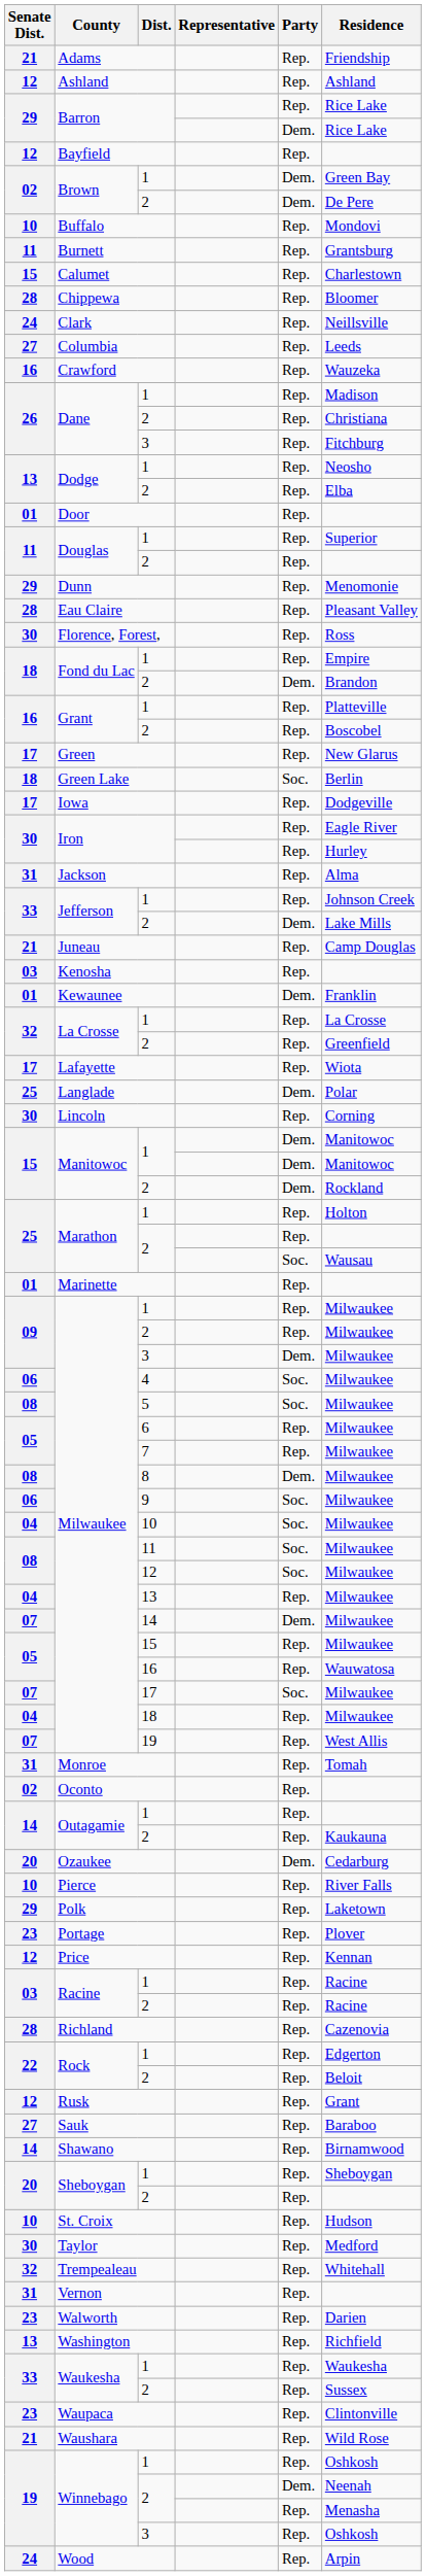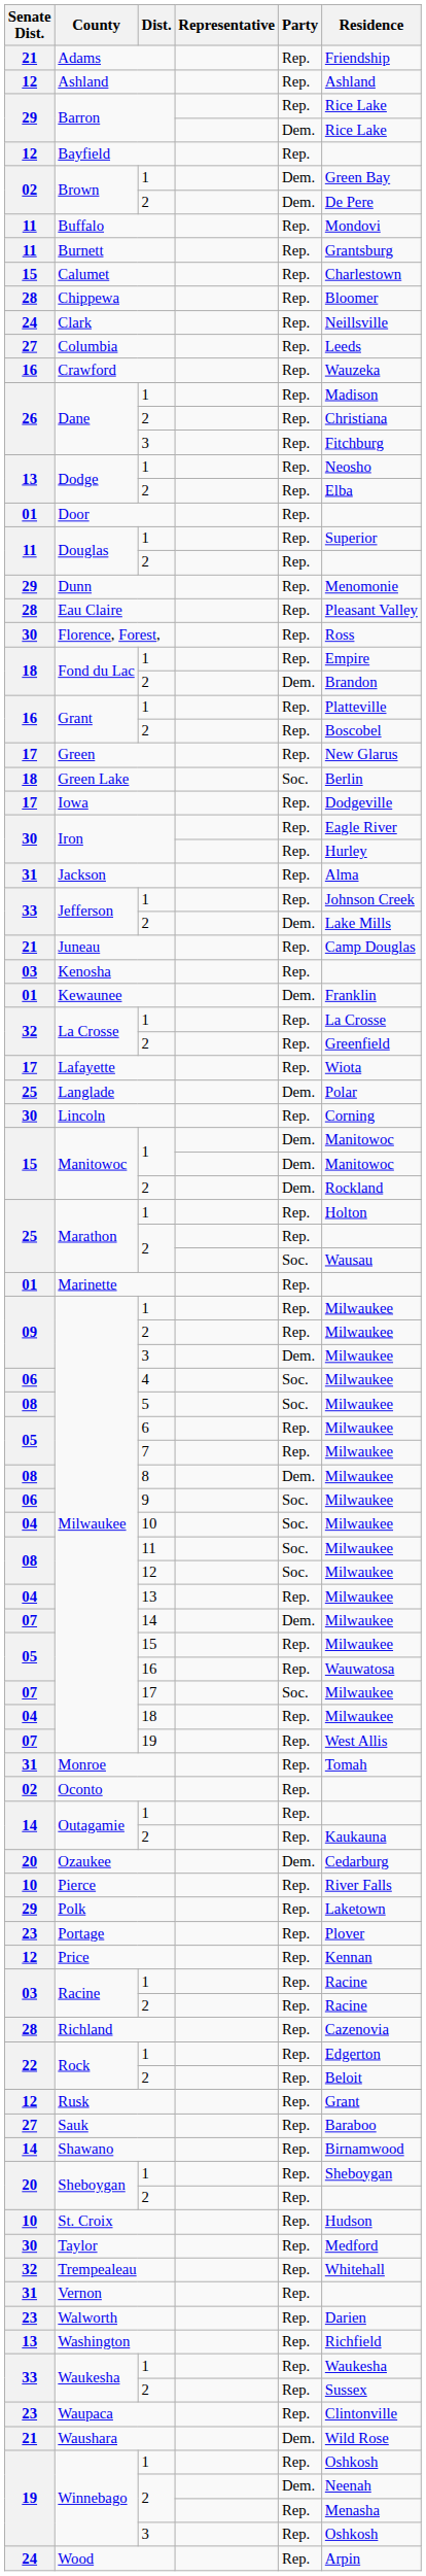Buffalo | Senate Dist.: 10 -> 11
Waushara | Party: Rep. -> Dem.
